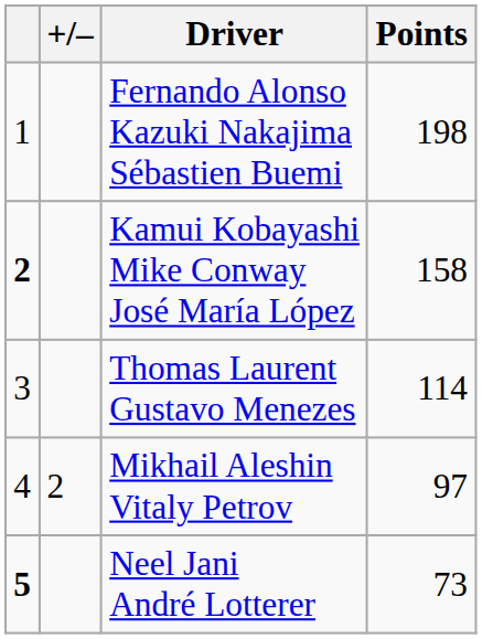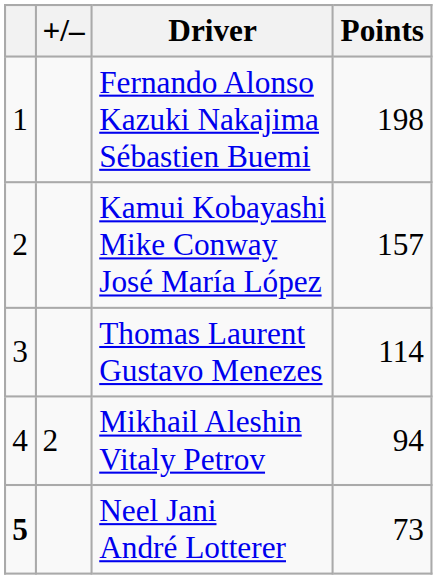Kamui Kobayashi Mike Conway José María López | column 1: bold -> normal
Kamui Kobayashi Mike Conway José María López | Points: 158 -> 157
Mikhail Aleshin Vitaly Petrov | Points: 97 -> 94
